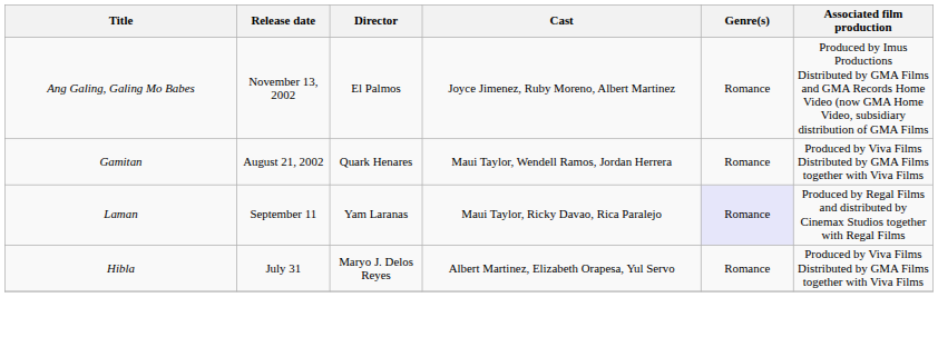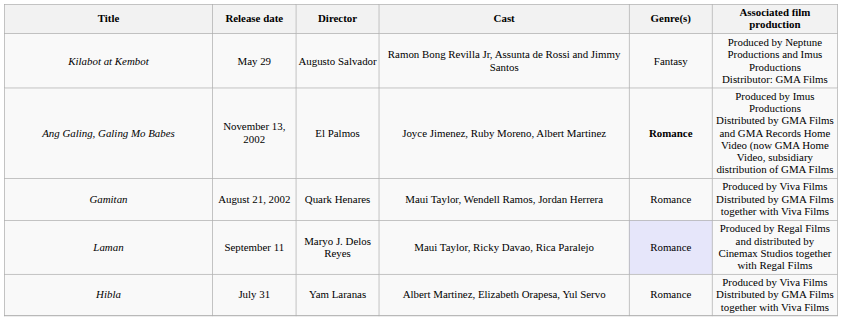+ row: Kilabot at Kembot | May 29 | Augusto Salvador | Ramon Bong Revilla Jr, Assunta de Rossi and Jimmy Santos | Fantasy | Produced by Neptune Productions and Imus Productions Distributor: GMA Films
Ang Galing, Galing Mo Babes | Genre(s): normal -> bold
Laman | Director: Yam Laranas -> Maryo J. Delos Reyes
Hibla | Director: Maryo J. Delos Reyes -> Yam Laranas
